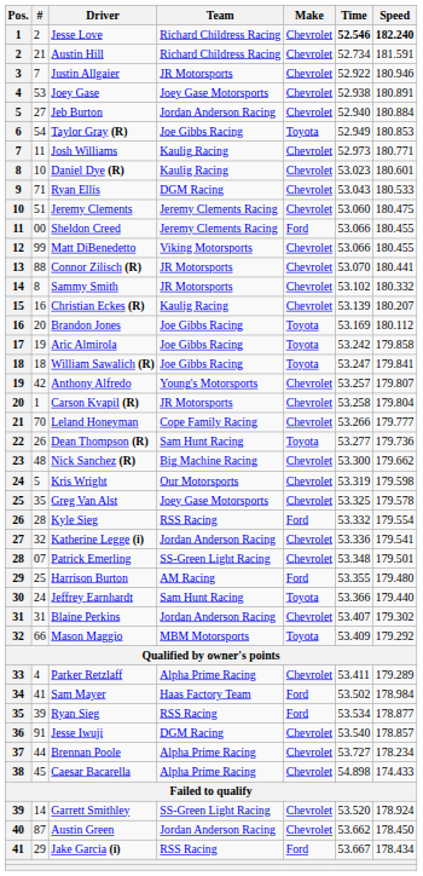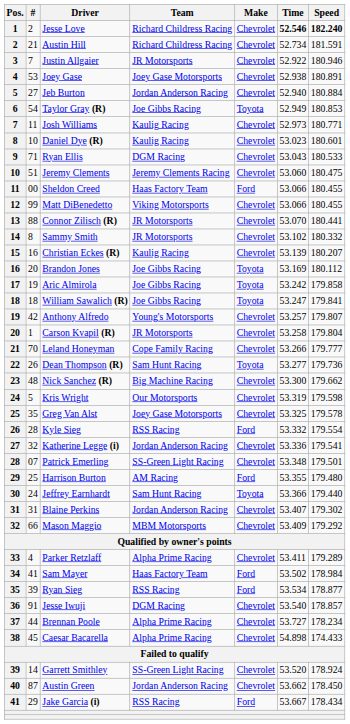Sheldon Creed | Team: Jeremy Clements Racing -> Haas Factory Team
Mason Maggio | Make: Toyota -> Chevrolet
